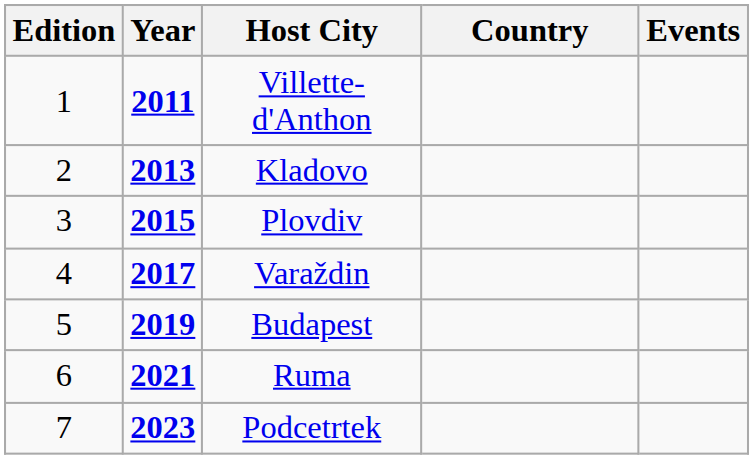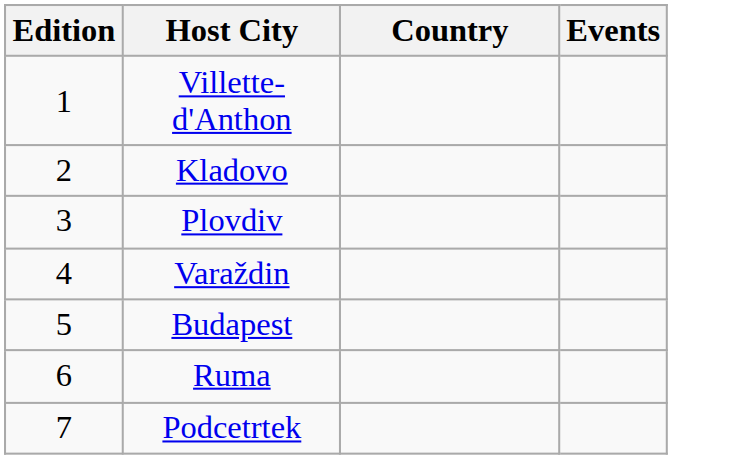- column: Year | 2011 | 2013 | 2015 | 2017 | 2019 | 2021 | 2023
